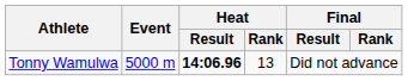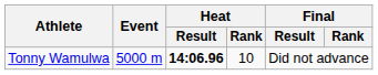Tonny Wamulwa | Heat / Rank: 13 -> 10
